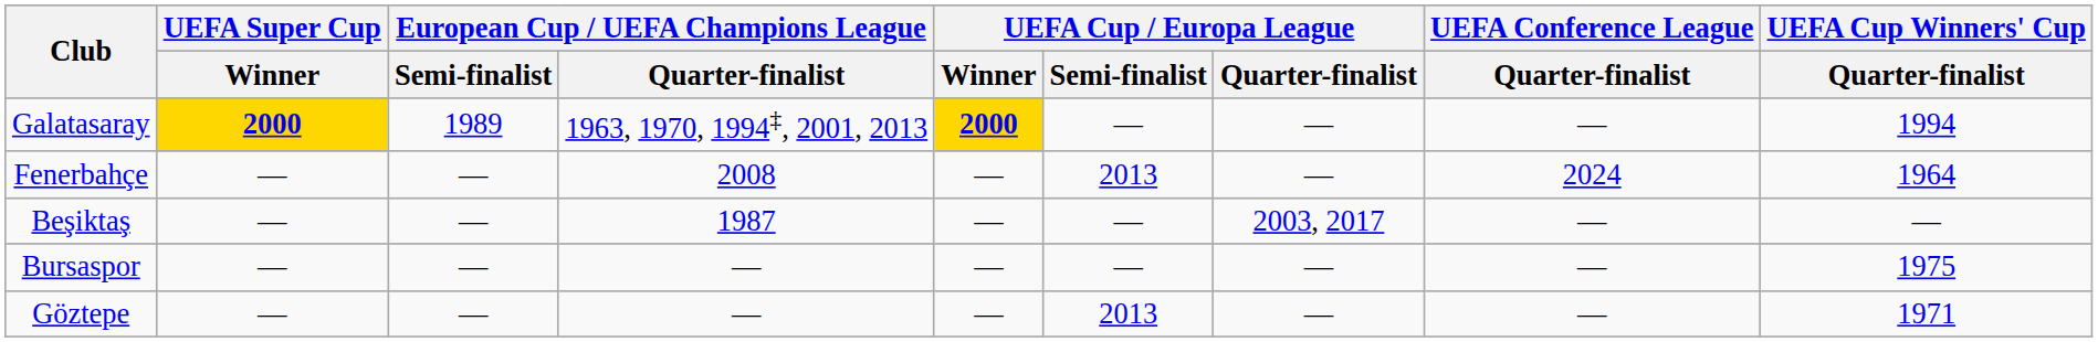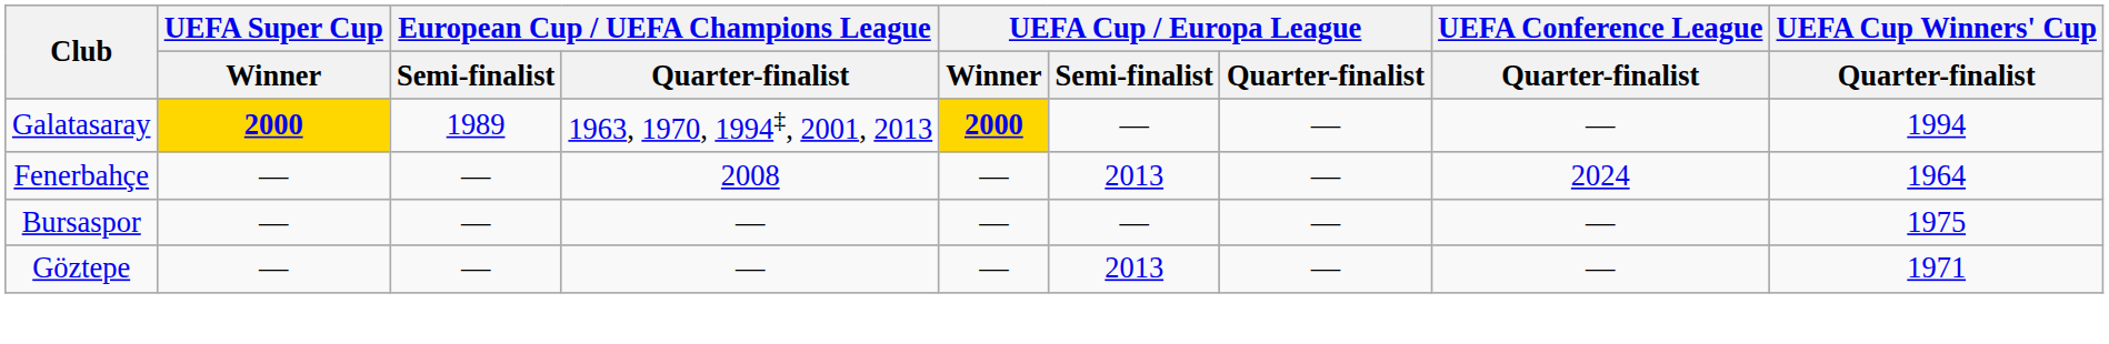- row: Beşiktaş | — | — | 1987 | — | — | 2003, 2017 | — | —
